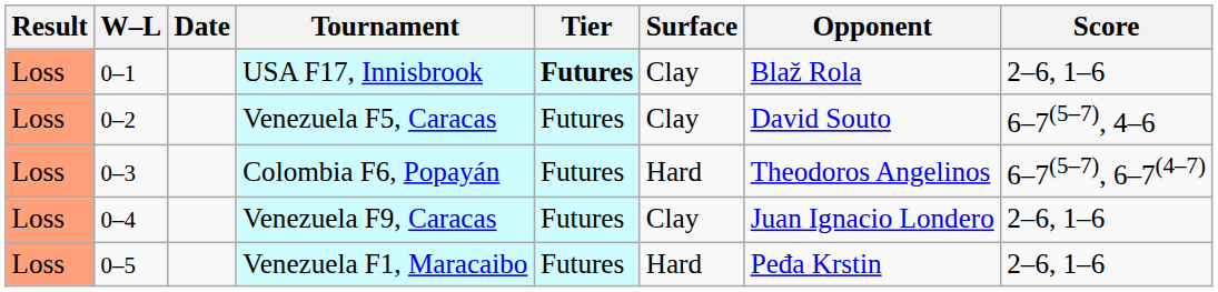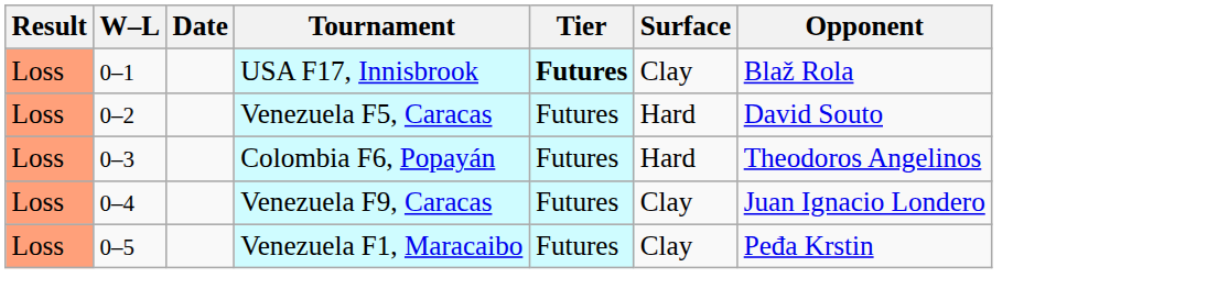- column: Score | 2–6, 1–6 | 6–7(5–7), 4–6 | 6–7(5–7), 6–7(4–7) | 2–6, 1–6 | 2–6, 1–6
Venezuela F5, Caracas | Surface: Clay -> Hard
Venezuela F1, Maracaibo | Surface: Hard -> Clay
